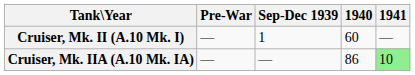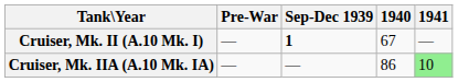Cruiser, Mk. II (A.10 Mk. I) | Sep-Dec 1939: normal -> bold
Cruiser, Mk. II (A.10 Mk. I) | 1940: 60 -> 67
